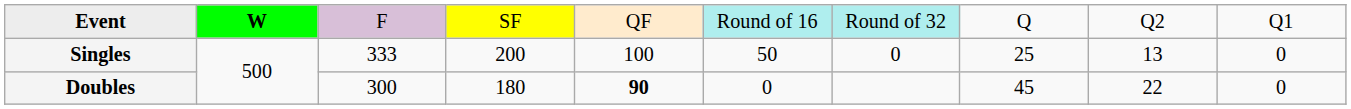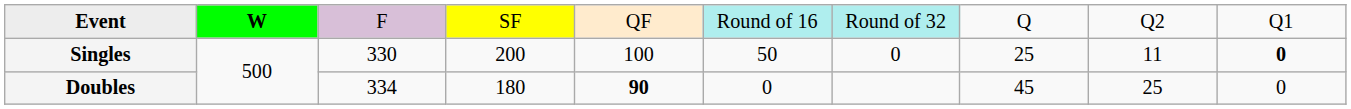Singles | column 3: 333 -> 330
Singles | column 9: 13 -> 11
Singles | column 10: normal -> bold
Doubles | column 3: 300 -> 334
Doubles | column 9: 22 -> 25
